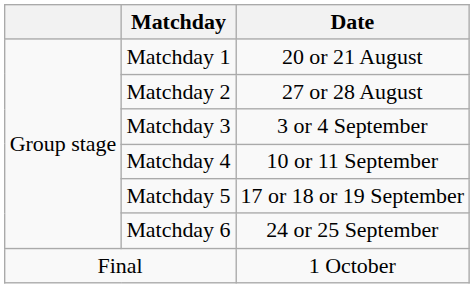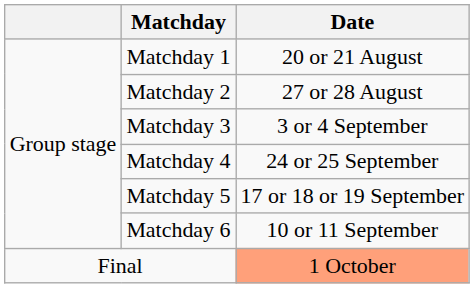Matchday 4 | Date: 10 or 11 September -> 24 or 25 September
Matchday 6 | Date: 24 or 25 September -> 10 or 11 September
Final | Date: no background -> lightsalmon background
